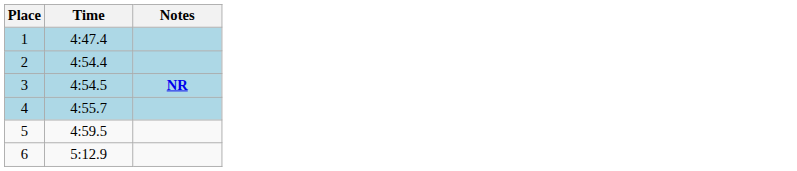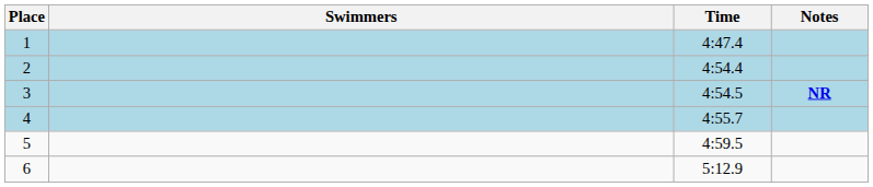+ column: Swimmers
